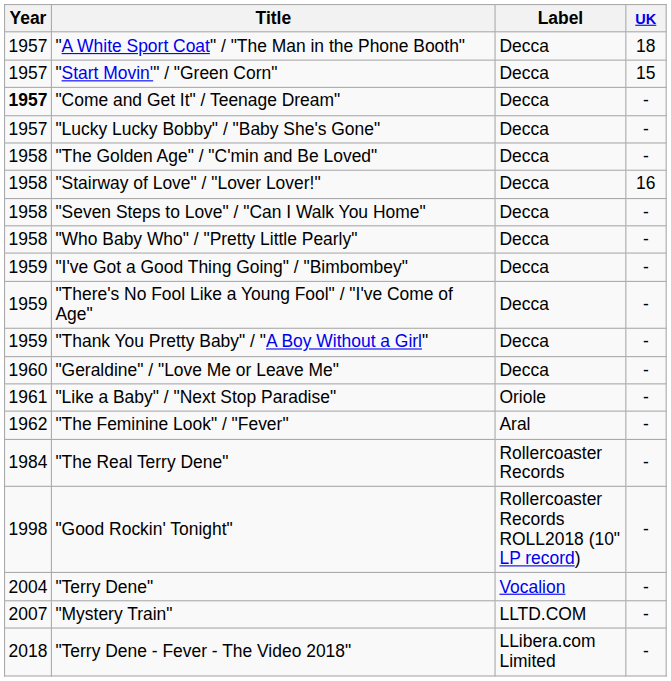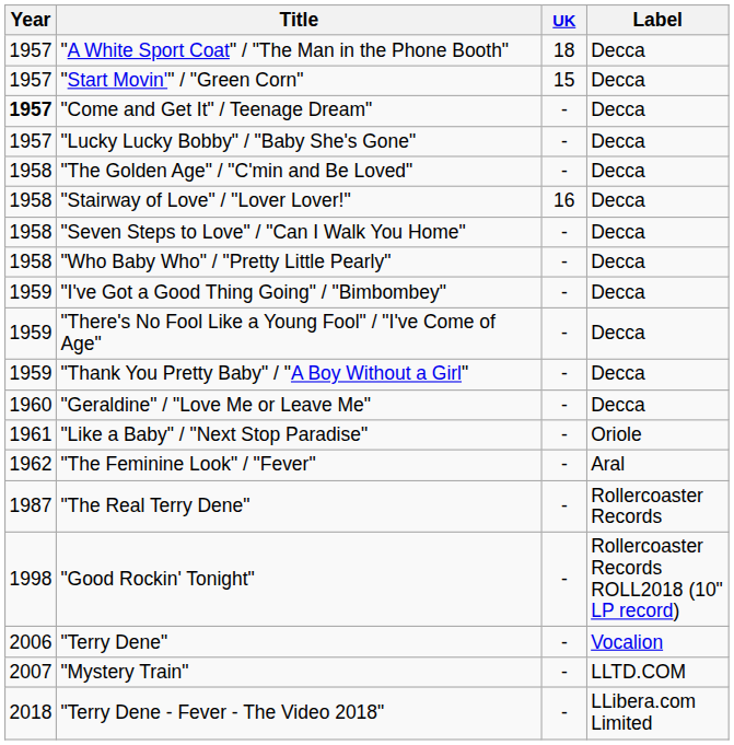columns swapped: UK <-> Label
"The Real Terry Dene" | Year: 1984 -> 1987
"Terry Dene" | Year: 2004 -> 2006
